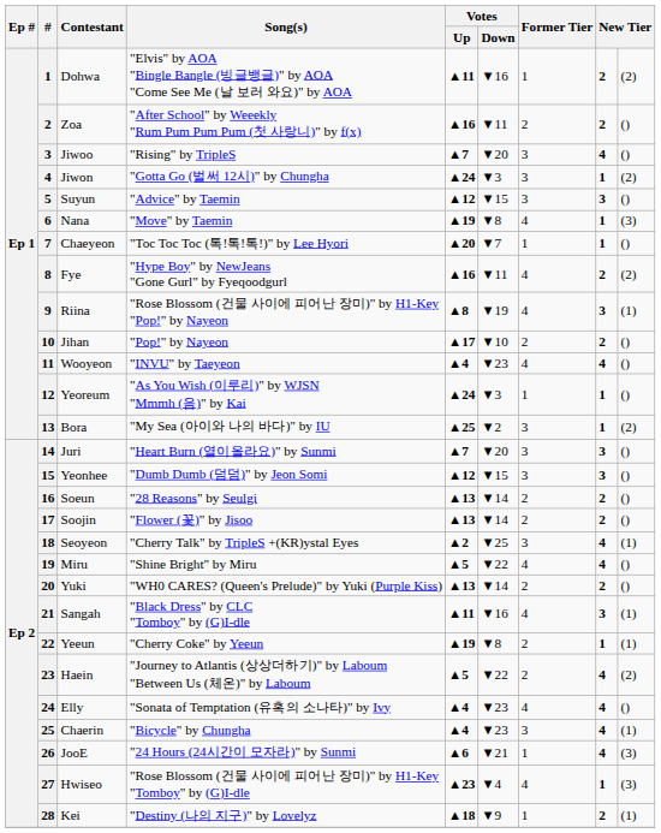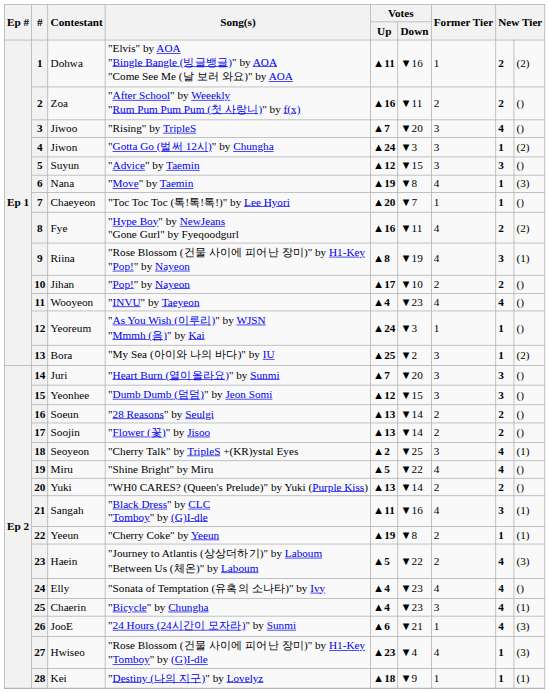Haein | column 9: (2) -> (3)
Kei | column 8: 2 -> 1
